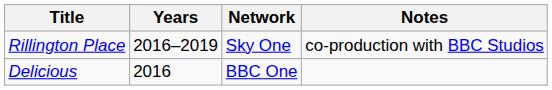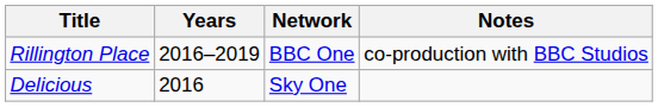Rillington Place | Network: Sky One -> BBC One
Delicious | Network: BBC One -> Sky One
